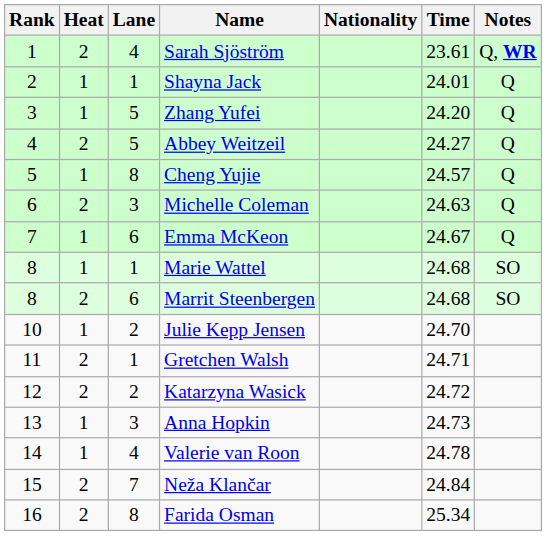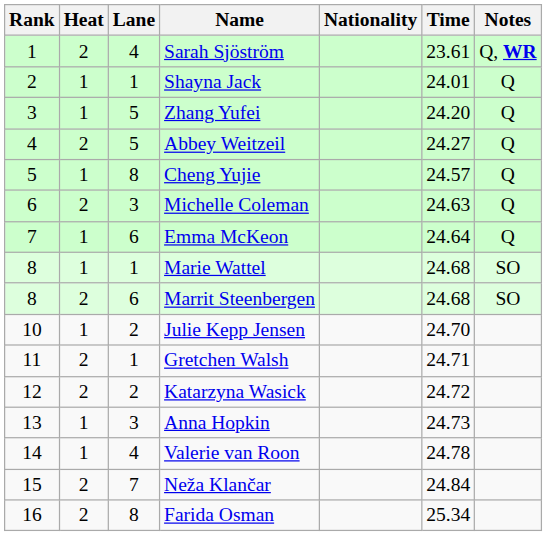Emma McKeon | Time: 24.67 -> 24.64
